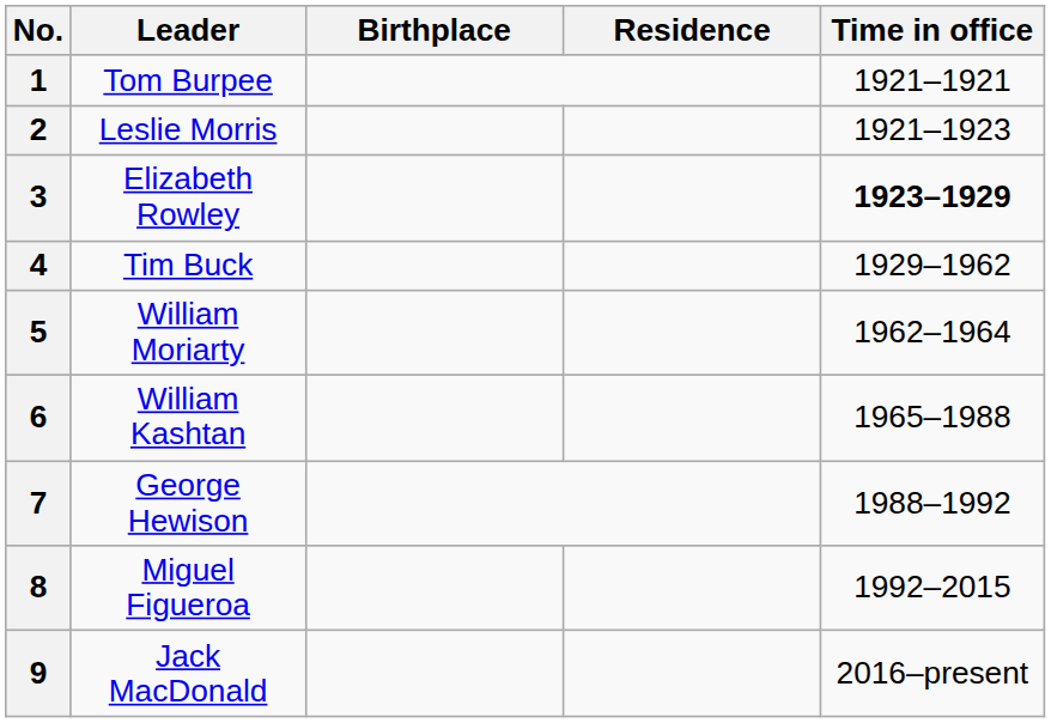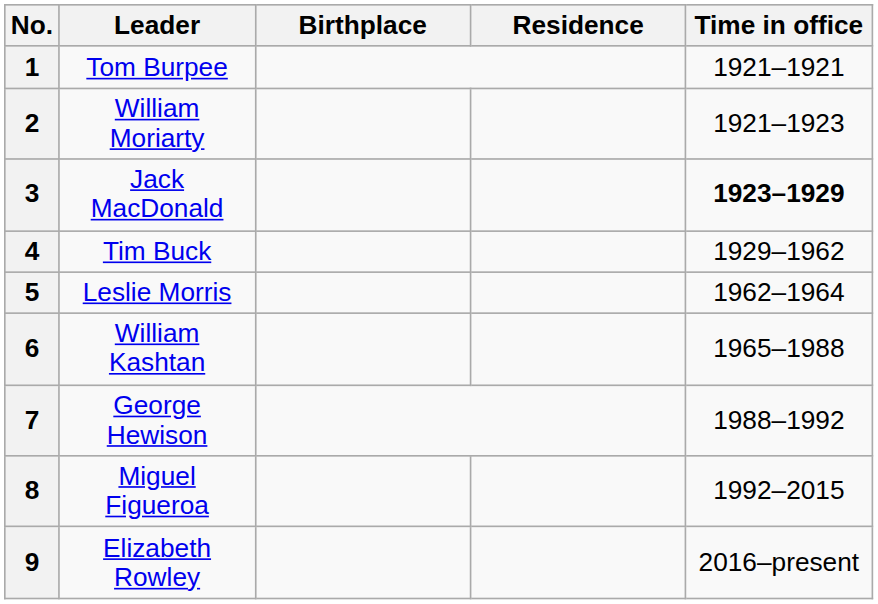2 | Leader: Leslie Morris -> William Moriarty
3 | Leader: Elizabeth Rowley -> Jack MacDonald
5 | Leader: William Moriarty -> Leslie Morris
9 | Leader: Jack MacDonald -> Elizabeth Rowley
